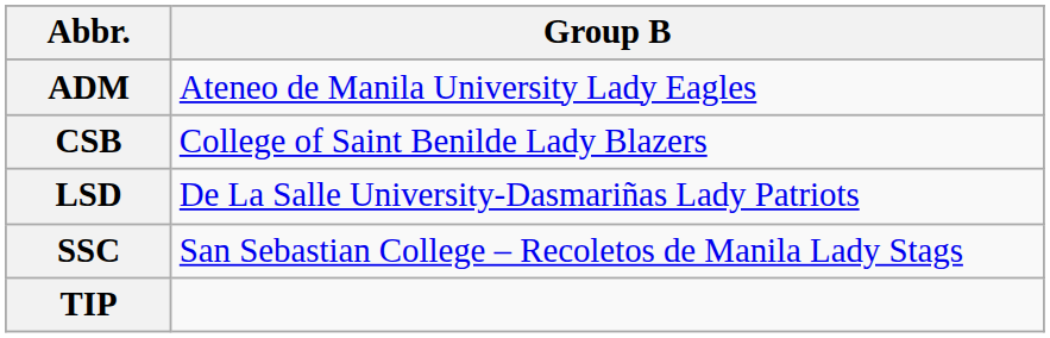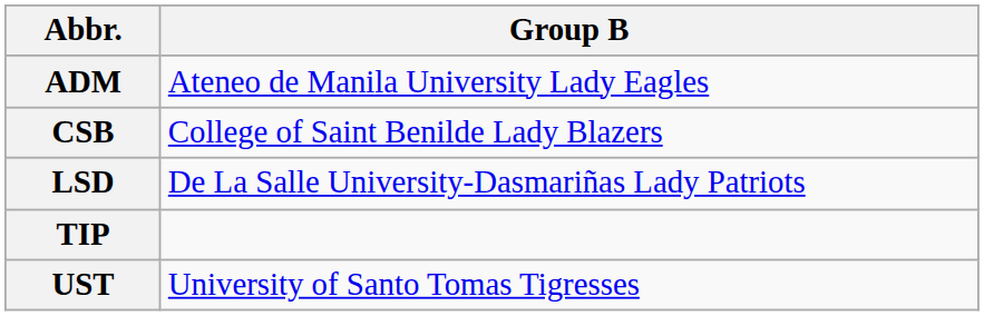- row: SSC | San Sebastian College – Recoletos de Manila Lady Stags
+ row: UST | University of Santo Tomas Tigresses
